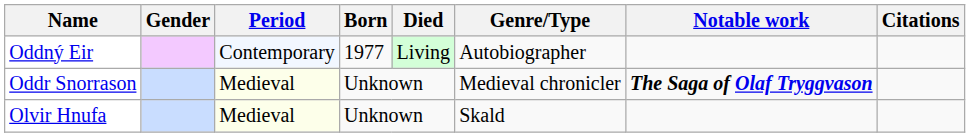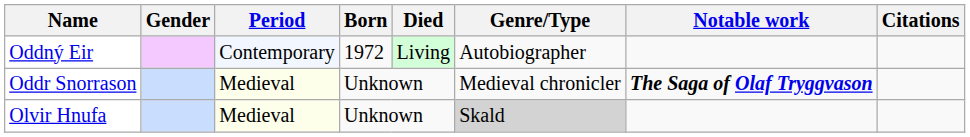Oddný Eir | Born: 1977 -> 1972
Olvir Hnufa | Genre/Type: no background -> lightgrey background
